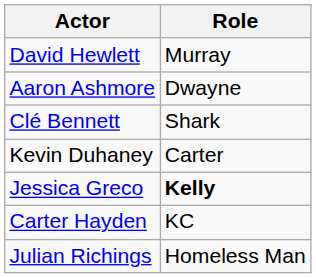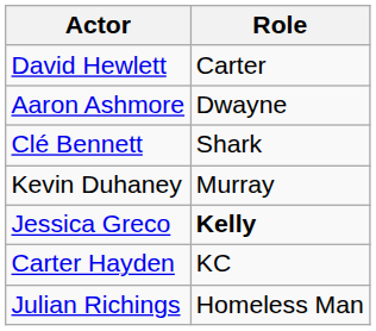David Hewlett | Role: Murray -> Carter
Kevin Duhaney | Role: Carter -> Murray
